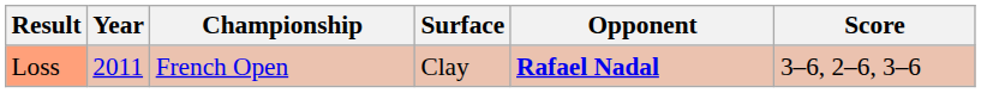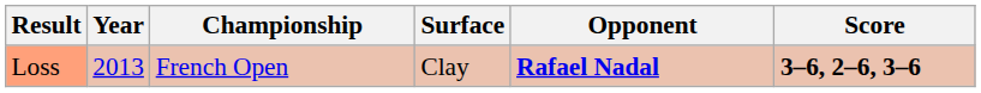Loss | Year: 2011 -> 2013
Loss | Score: normal -> bold
